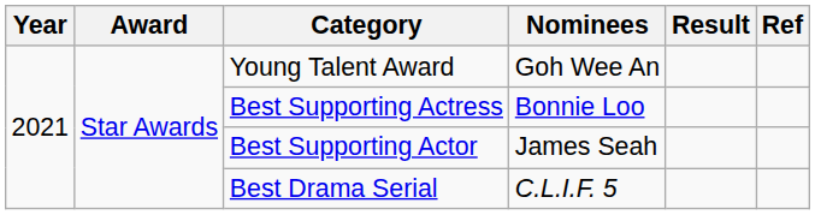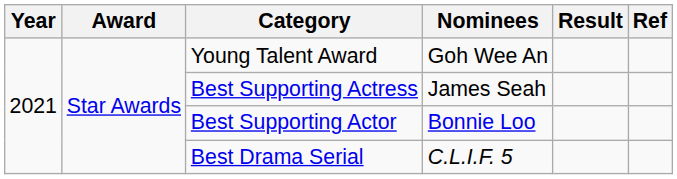Best Supporting Actress | Nominees: Bonnie Loo -> James Seah
Best Supporting Actor | Nominees: James Seah -> Bonnie Loo
